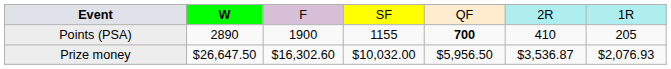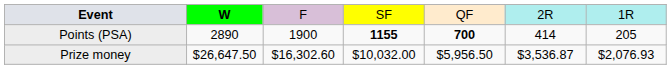Points (PSA) | column 4: normal -> bold
Points (PSA) | column 6: 410 -> 414
